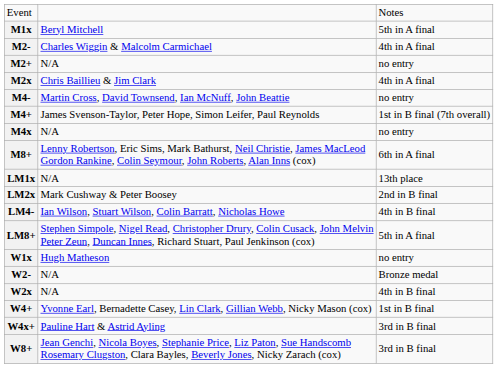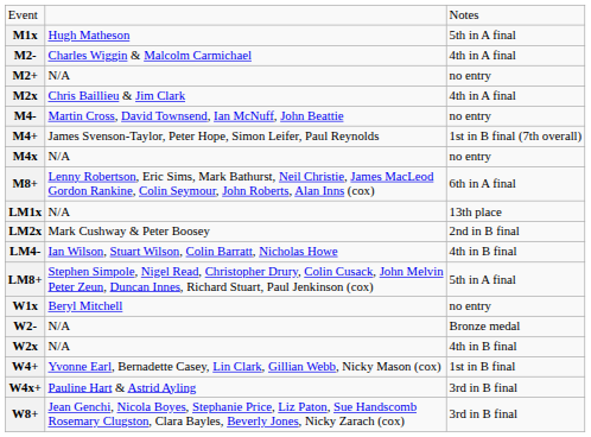M1x | column 2: Beryl Mitchell -> Hugh Matheson
W1x | column 2: Hugh Matheson -> Beryl Mitchell
